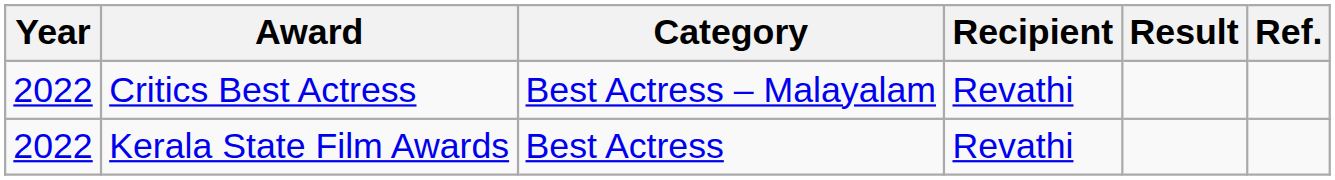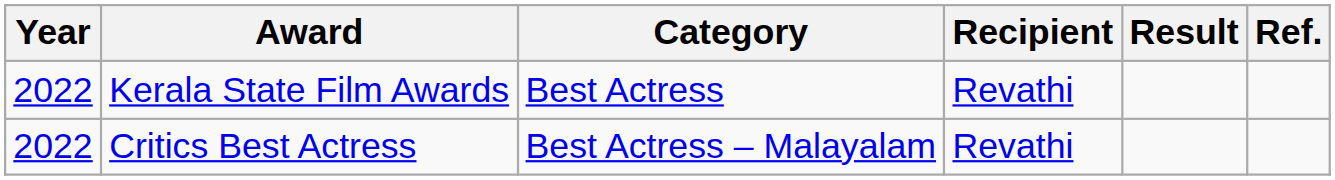rows swapped: Kerala State Film Awards <-> Critics Best Actress
